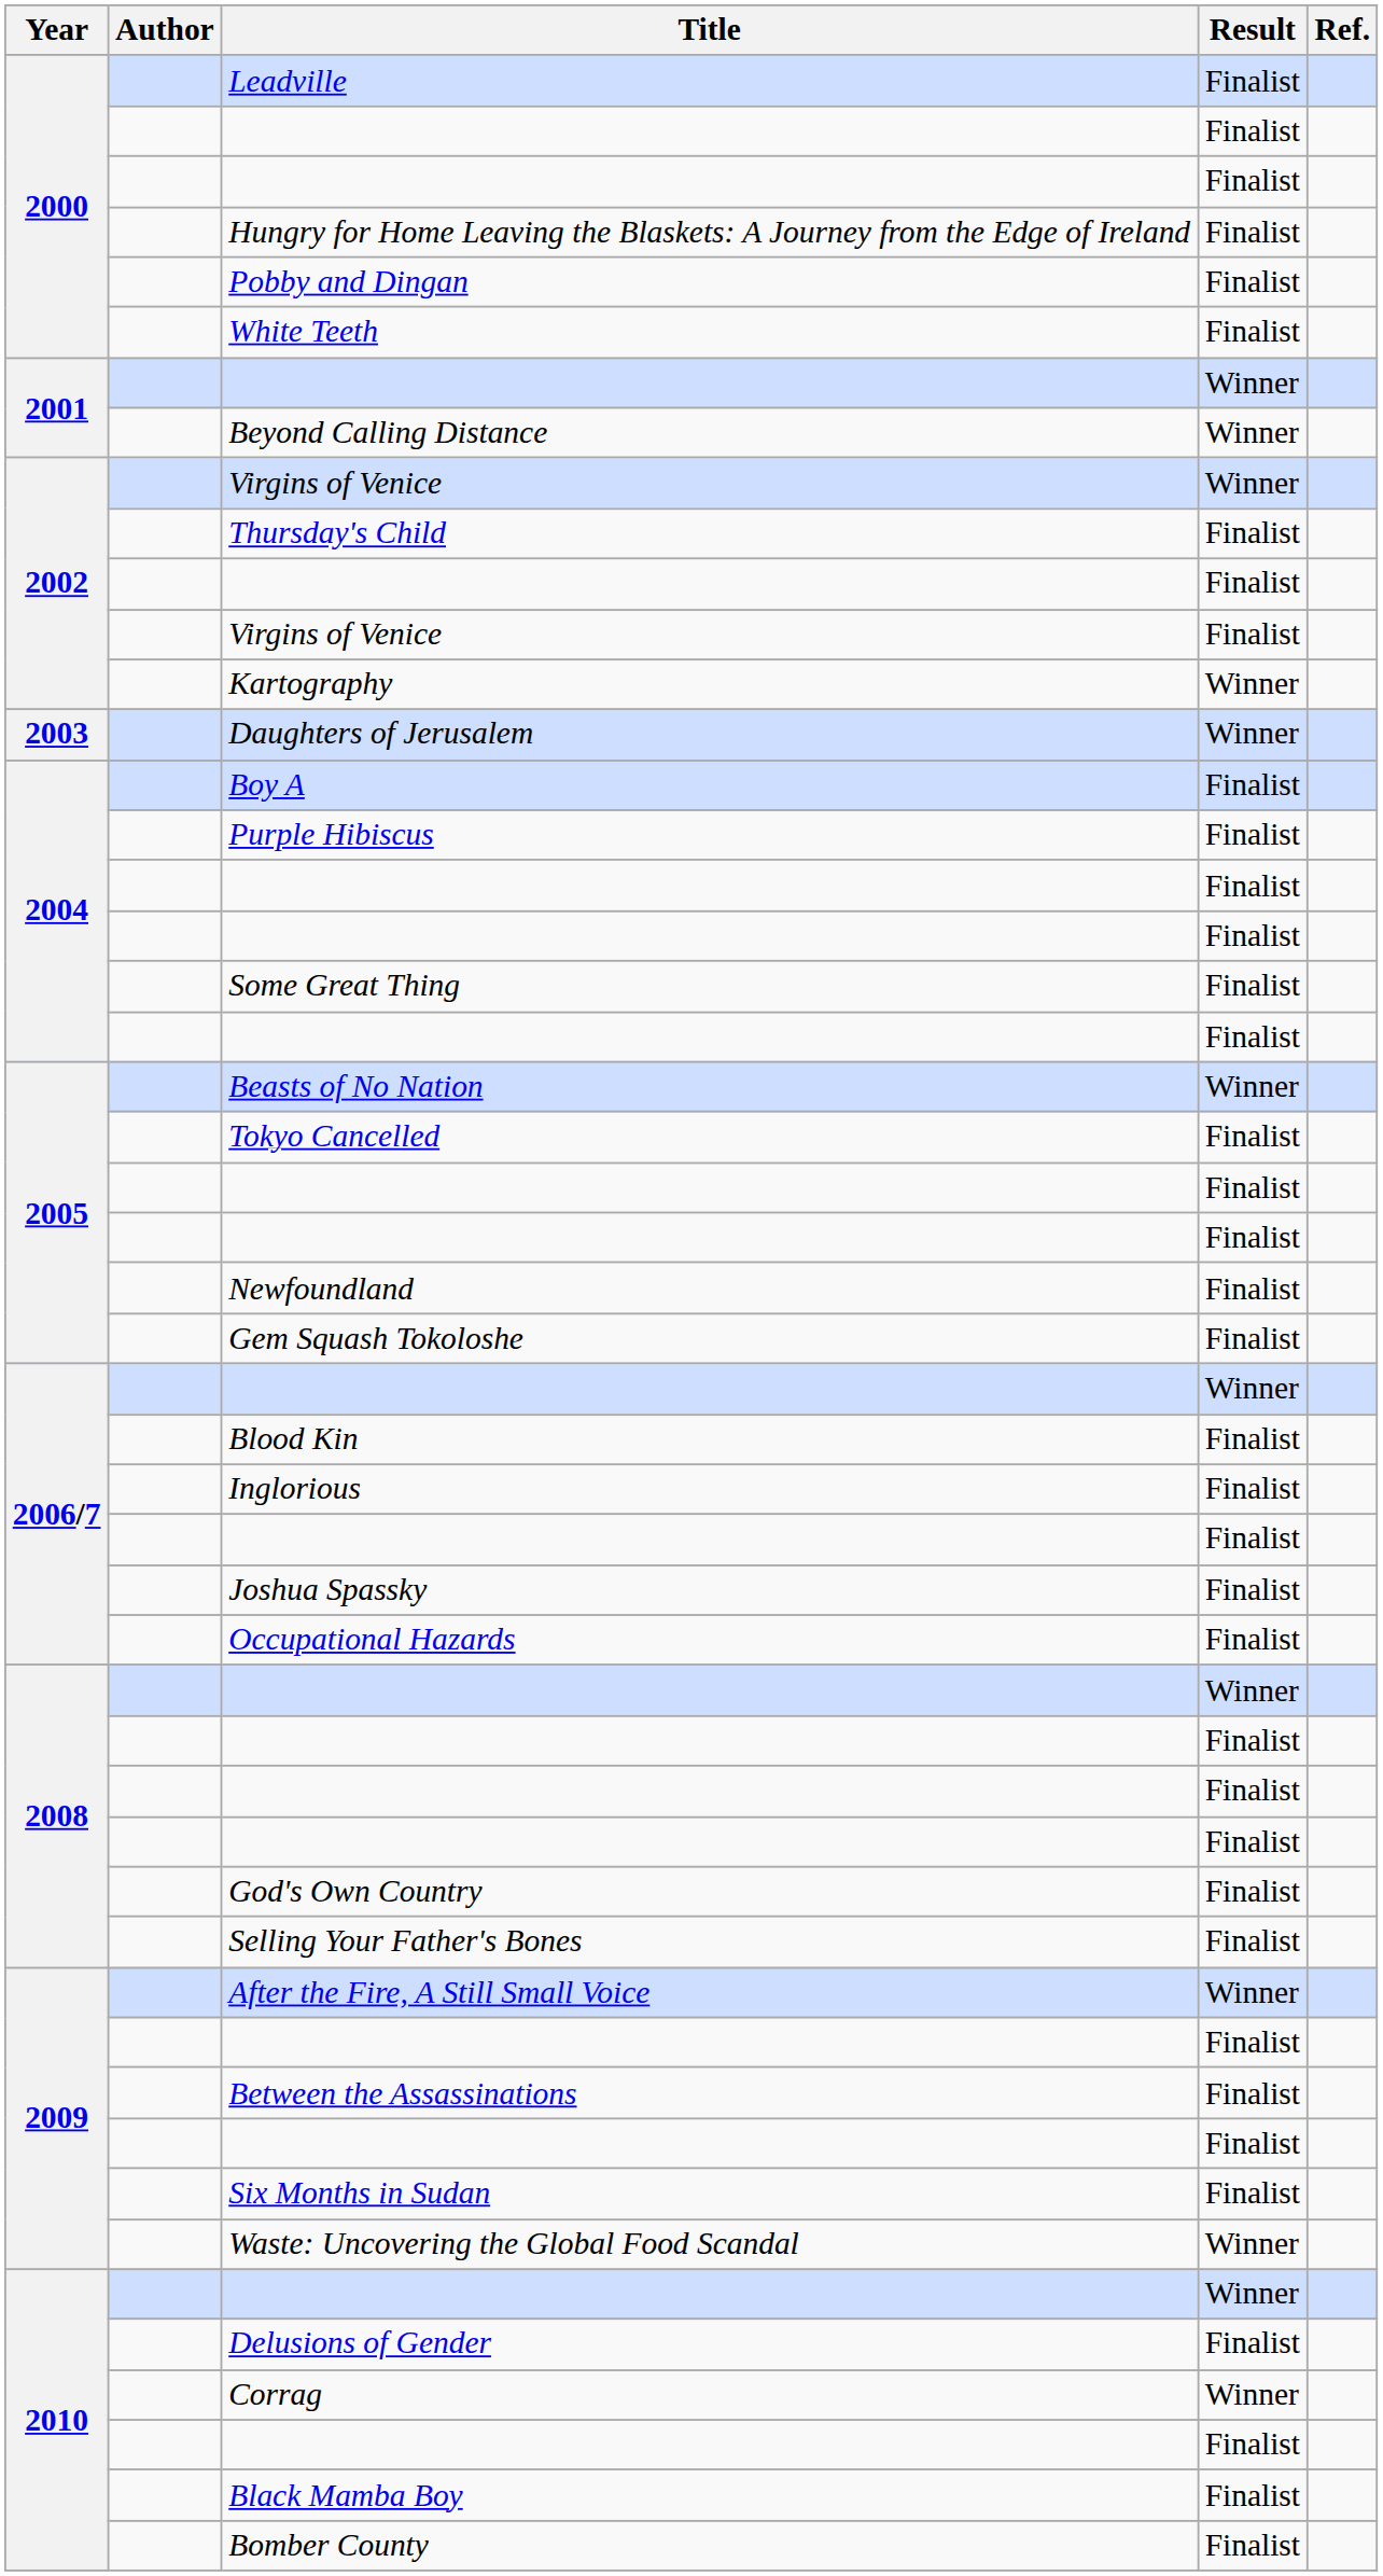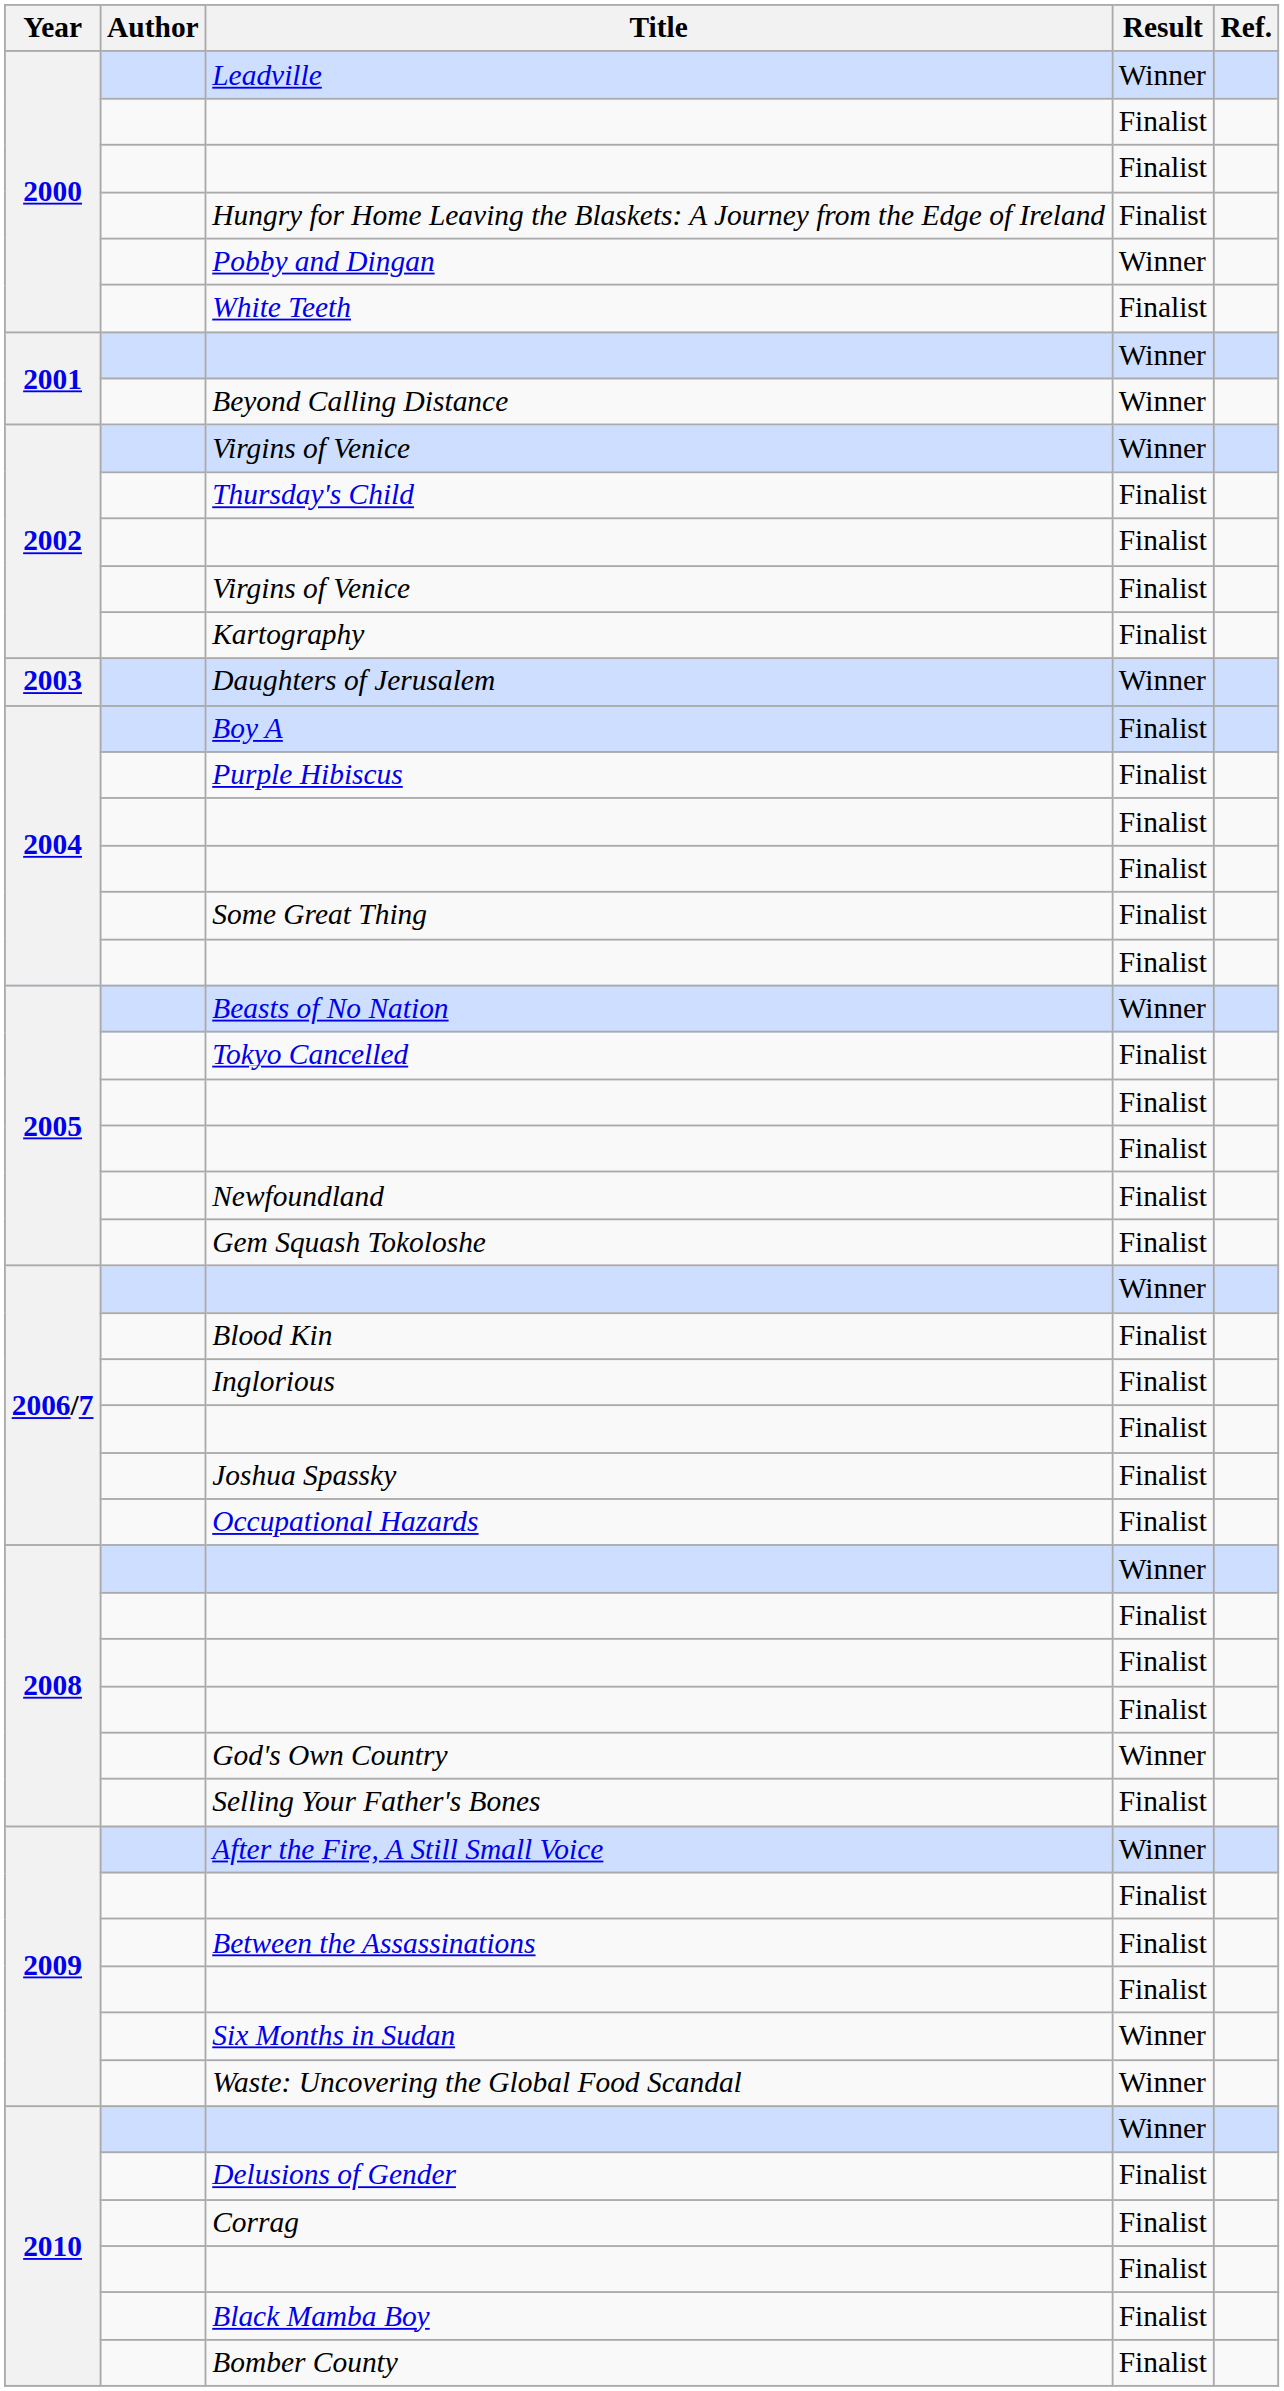Leadville | Result: Finalist -> Winner
Pobby and Dingan | Result: Finalist -> Winner
Kartography | Result: Winner -> Finalist
God's Own Country | Result: Finalist -> Winner
Six Months in Sudan | Result: Finalist -> Winner
Corrag | Result: Winner -> Finalist
